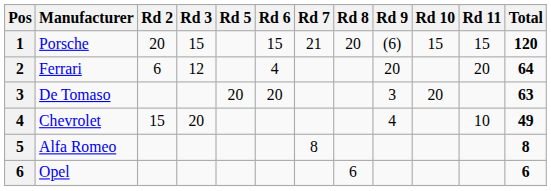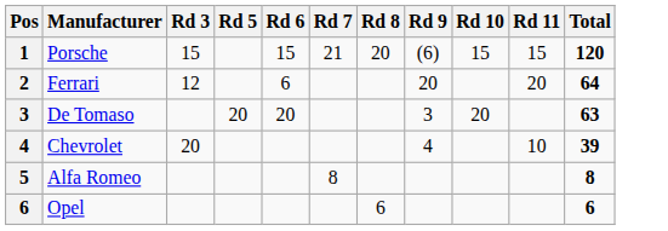- column: Rd 2 | 20 | 6 | 15
Ferrari | Rd 6: 4 -> 6
Chevrolet | Total: 49 -> 39
